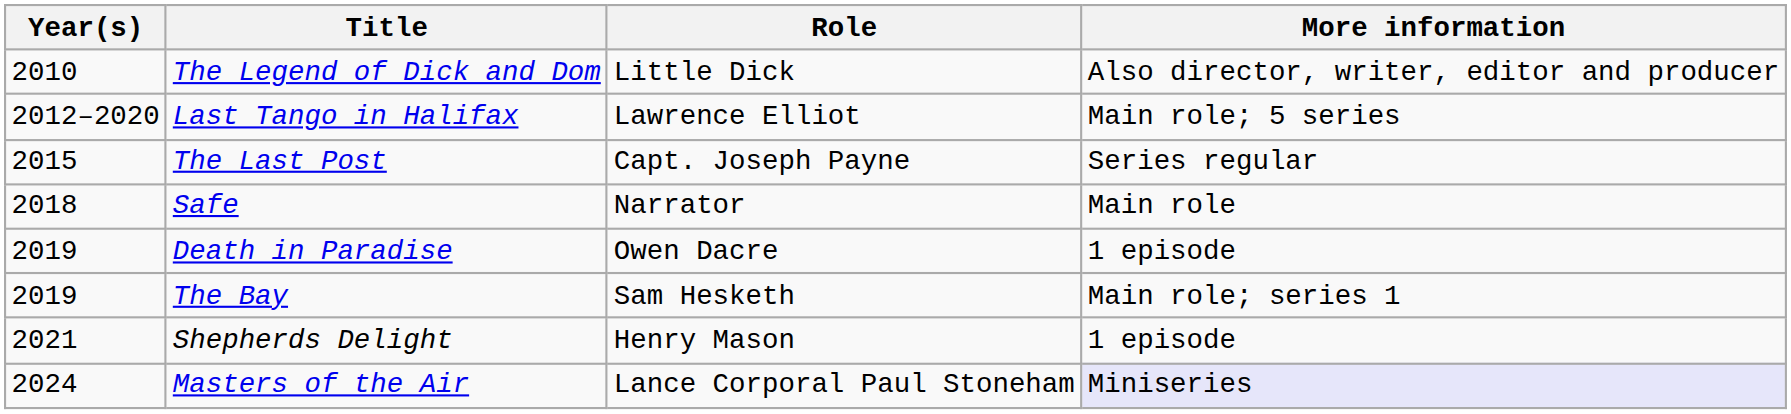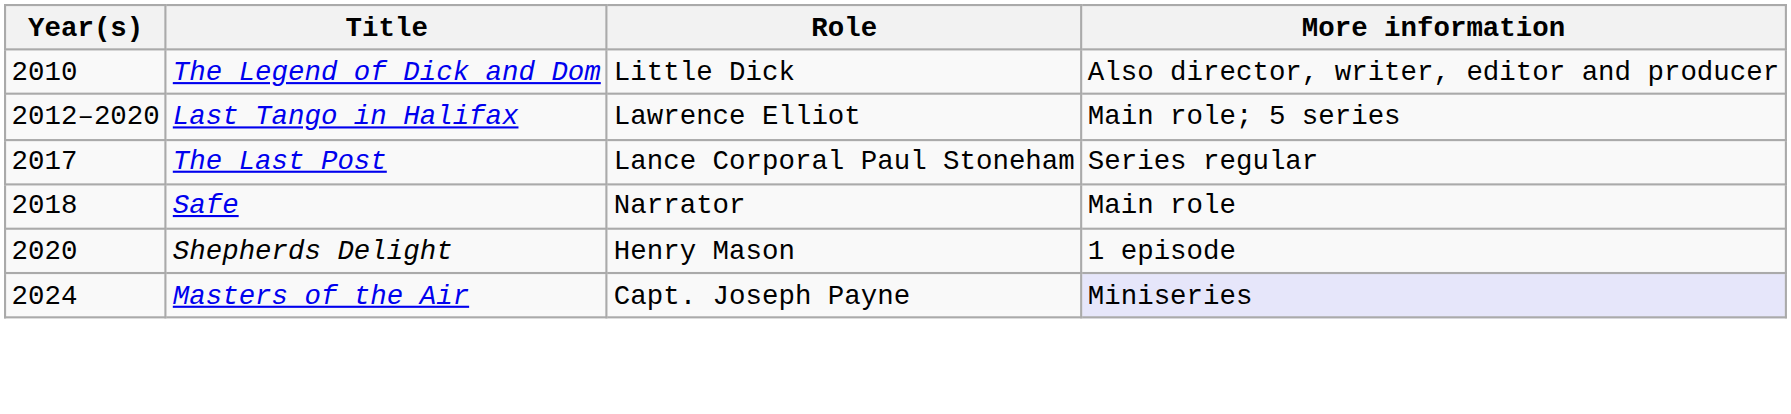The Last Post | Year(s): 2015 -> 2017
The Last Post | Role: Capt. Joseph Payne -> Lance Corporal Paul Stoneham
- row: 2019 | Death in Paradise | Owen Dacre | 1 episode
- row: 2019 | The Bay | Sam Hesketh | Main role; series 1
Shepherds Delight | Year(s): 2021 -> 2020
Masters of the Air | Role: Lance Corporal Paul Stoneham -> Capt. Joseph Payne
